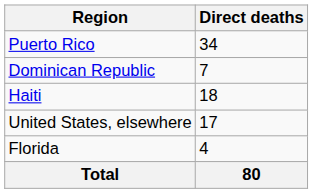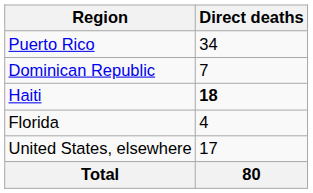Haiti | Direct deaths: normal -> bold
rows swapped: Florida <-> United States, elsewhere
